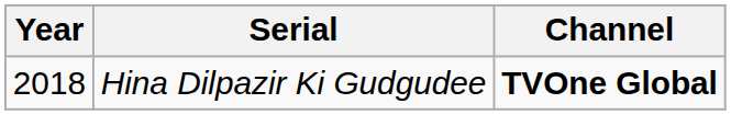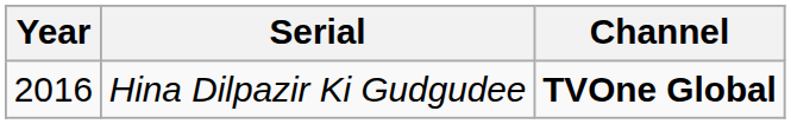Hina Dilpazir Ki Gudgudee | Year: 2018 -> 2016
